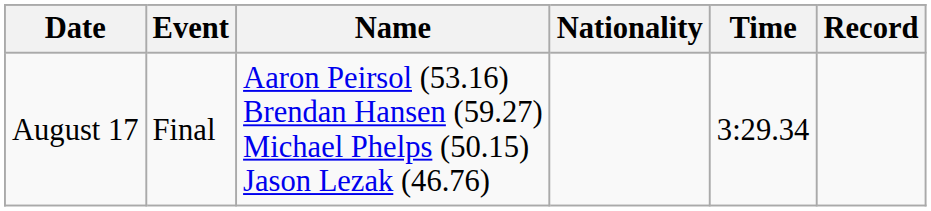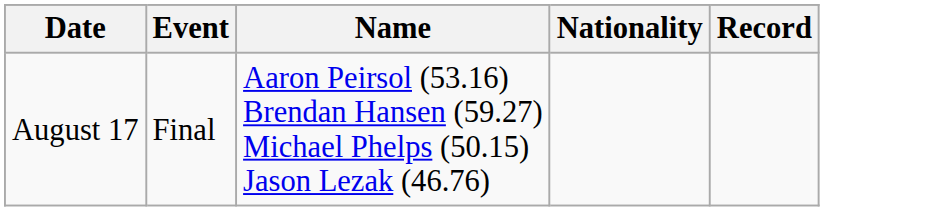- column: Time | 3:29.34
